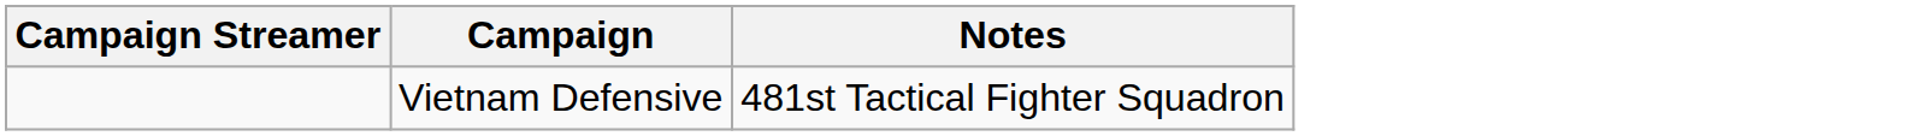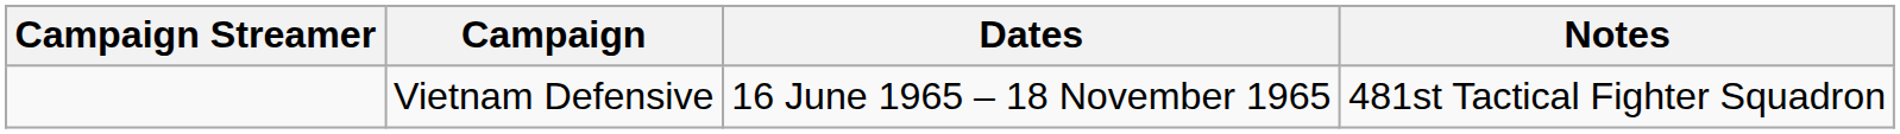+ column: Dates | 16 June 1965 – 18 November 1965
